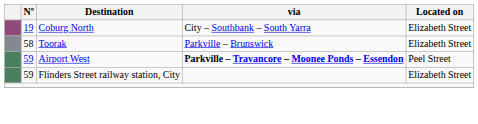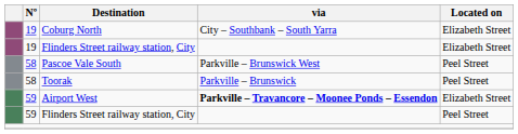+ row: 19 | Flinders Street railway station, City | Elizabeth Street
+ row: 58 | Pascoe Vale South | Parkville – Brunswick West | Peel Street
Toorak | Located on: Elizabeth Street -> Peel Street
Airport West | Located on: Peel Street -> Elizabeth Street
59 / Flinders Street railway station, City | Located on: Elizabeth Street -> Peel Street
